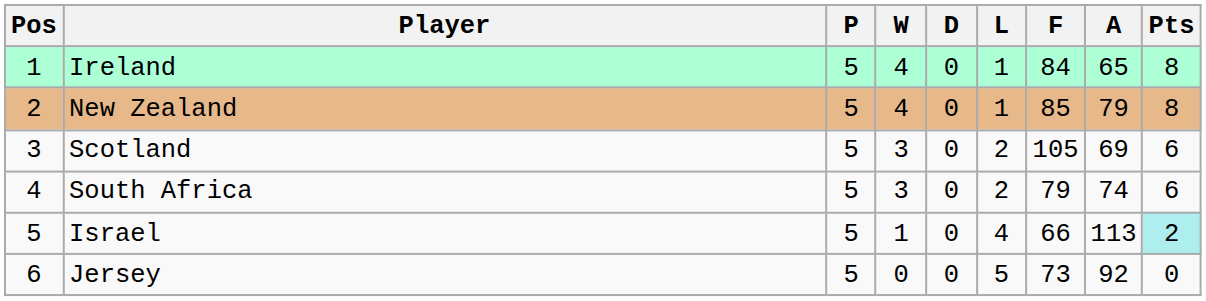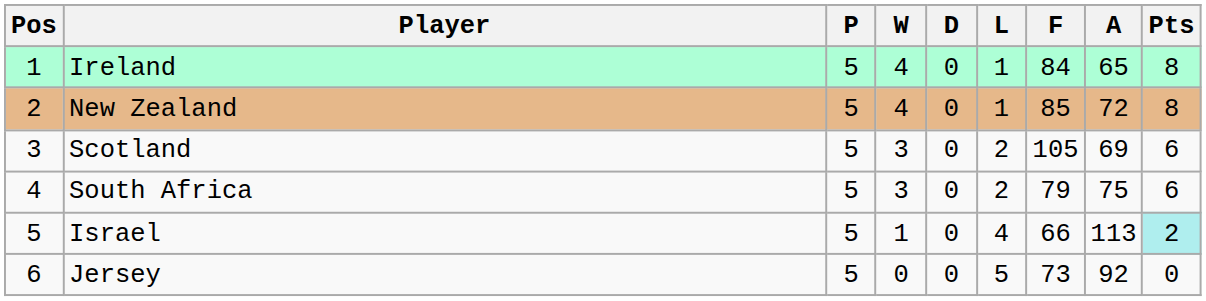New Zealand | A: 79 -> 72
South Africa | A: 74 -> 75
